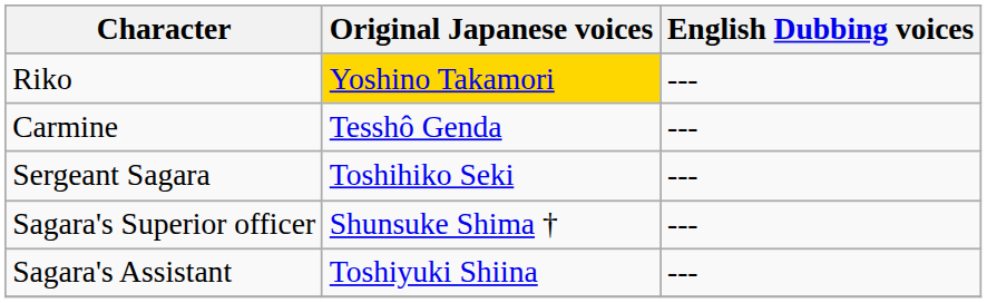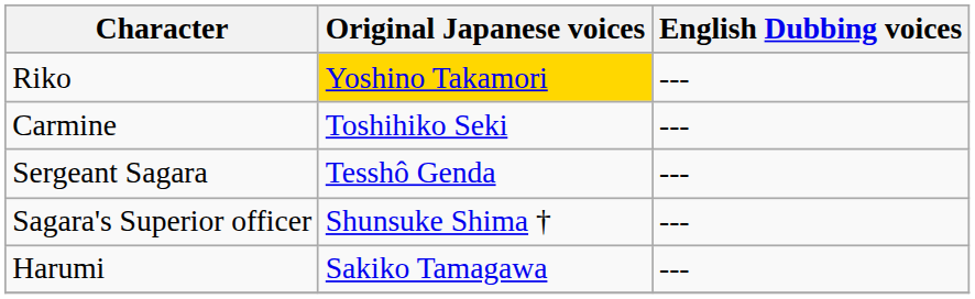Carmine | Original Japanese voices: Tesshô Genda -> Toshihiko Seki
Sergeant Sagara | Original Japanese voices: Toshihiko Seki -> Tesshô Genda
- row: Sagara's Assistant | Toshiyuki Shiina | ---
+ row: Harumi | Sakiko Tamagawa | ---
